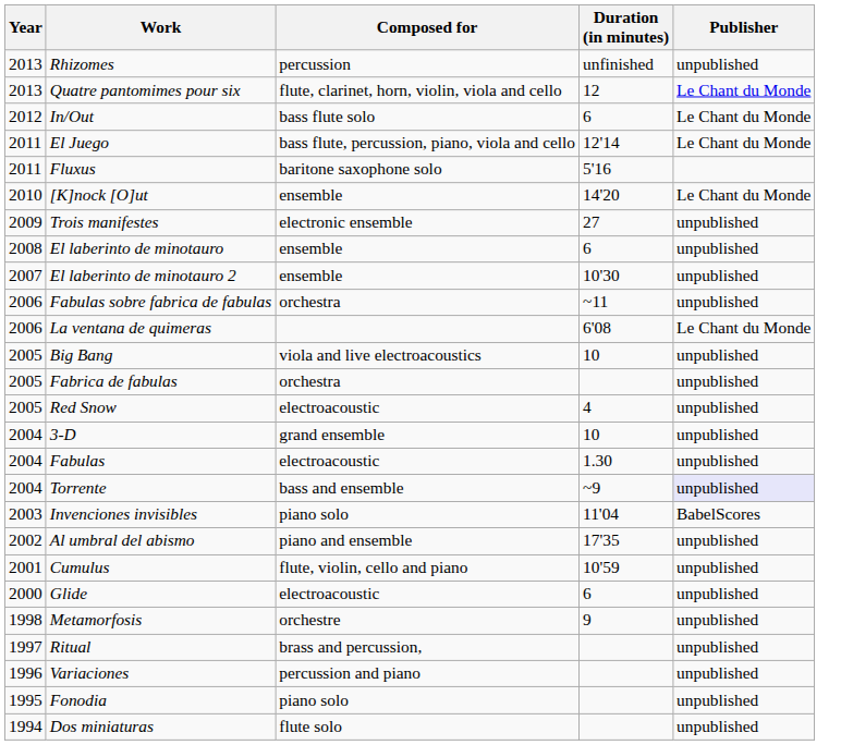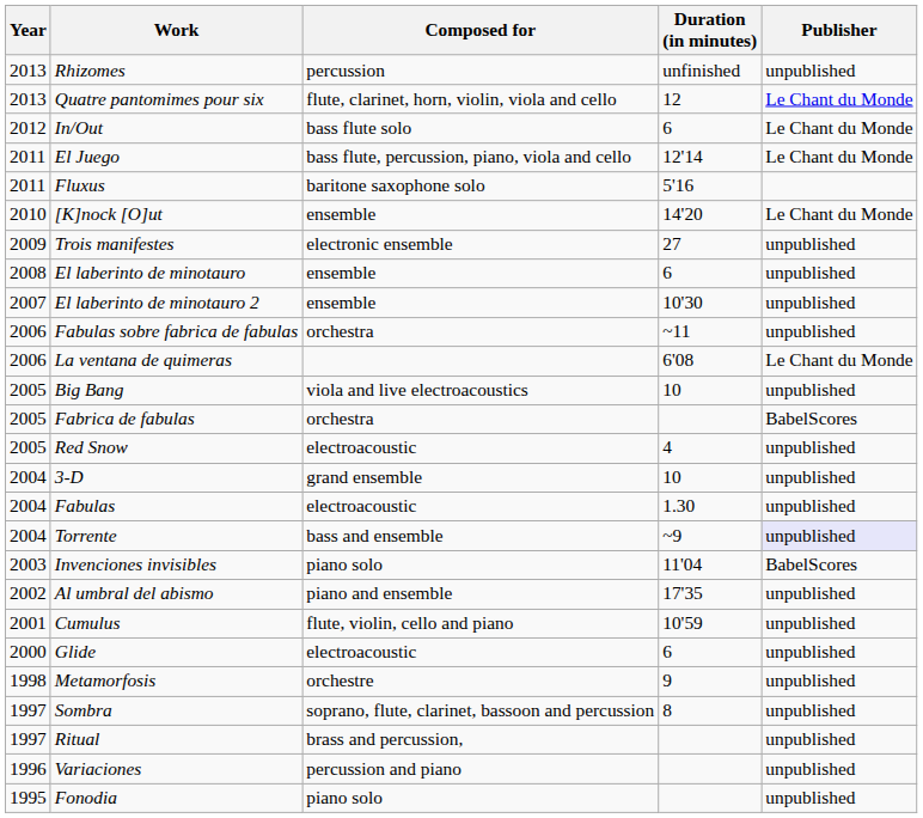Fabrica de fabulas | Publisher: unpublished -> BabelScores
+ row: 1997 | Sombra | soprano, flute, clarinet, bassoon and percussion | 8 | unpublished
- row: 1994 | Dos miniaturas | flute solo | unpublished
